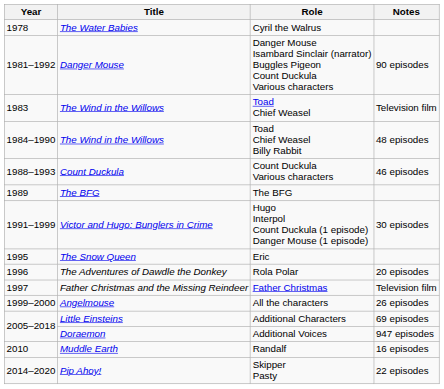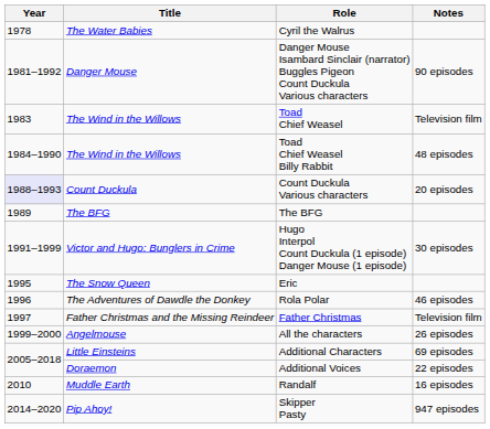Count Duckula Various characters | Year: no background -> lavender background
Count Duckula Various characters | Notes: 46 episodes -> 20 episodes
Rola Polar | Notes: 20 episodes -> 46 episodes
Additional Voices | Notes: 947 episodes -> 22 episodes
Skipper Pasty | Notes: 22 episodes -> 947 episodes
